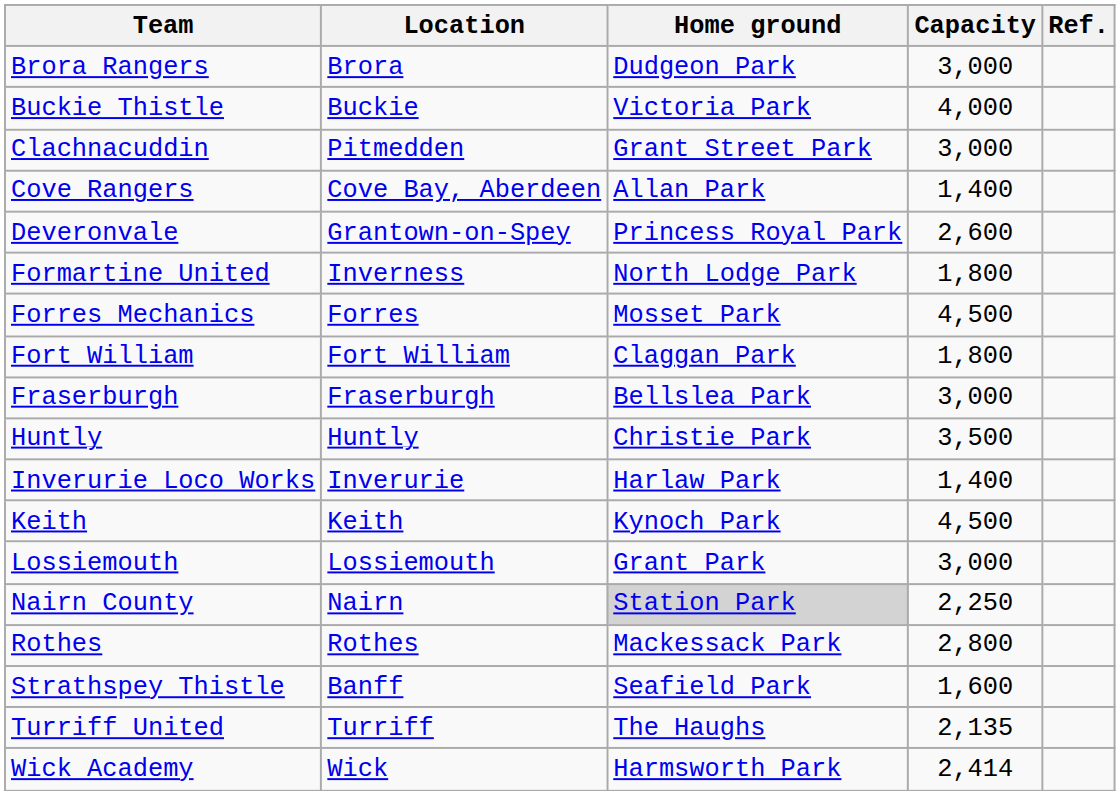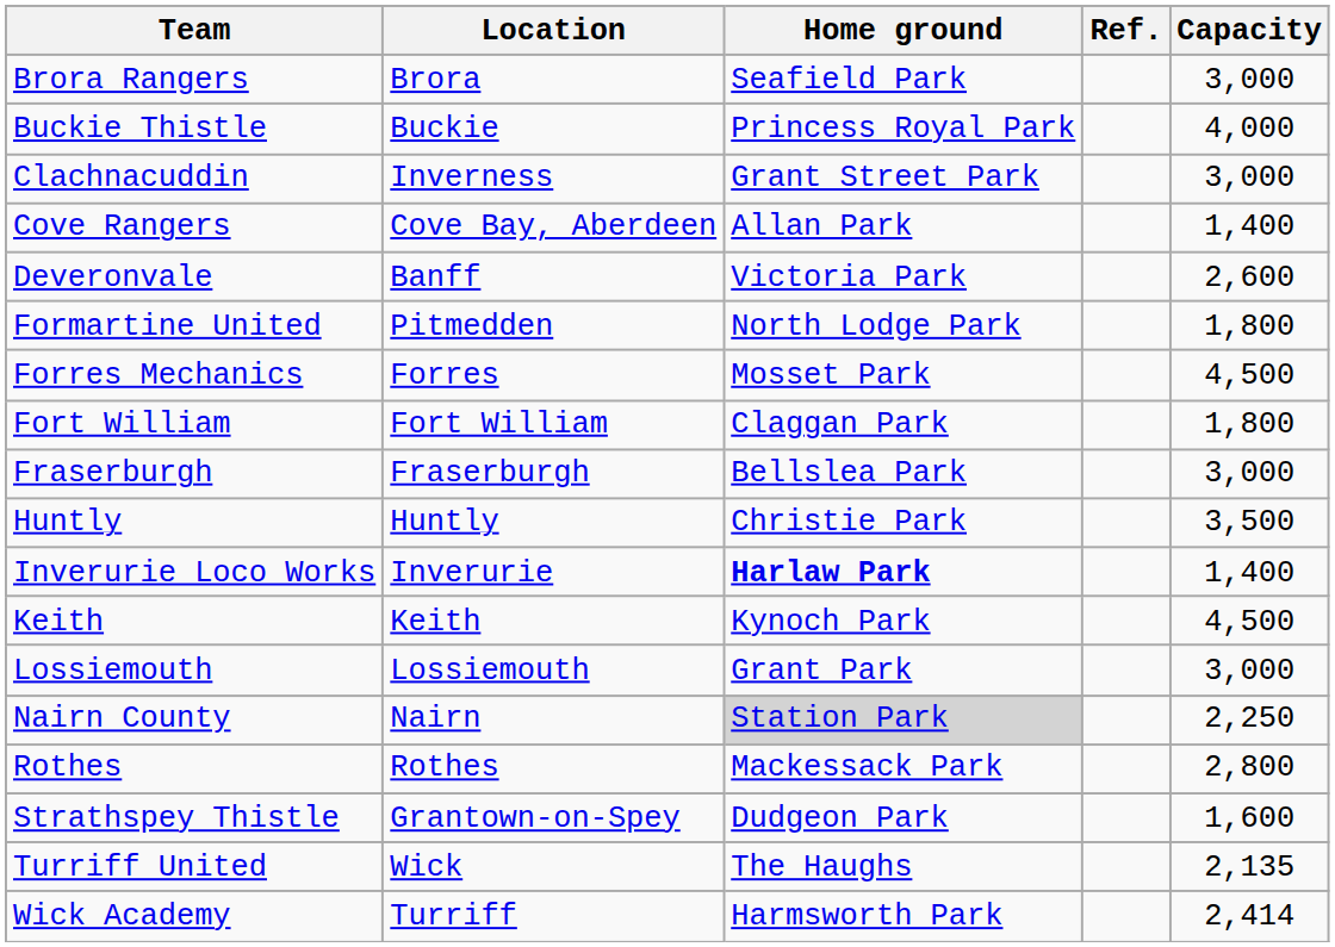columns swapped: Capacity <-> Ref.
Brora Rangers | Home ground: Dudgeon Park -> Seafield Park
Buckie Thistle | Home ground: Victoria Park -> Princess Royal Park
Clachnacuddin | Location: Pitmedden -> Inverness
Deveronvale | Location: Grantown-on-Spey -> Banff
Deveronvale | Home ground: Princess Royal Park -> Victoria Park
Formartine United | Location: Inverness -> Pitmedden
Inverurie Loco Works | Home ground: normal -> bold
Strathspey Thistle | Location: Banff -> Grantown-on-Spey
Strathspey Thistle | Home ground: Seafield Park -> Dudgeon Park
Turriff United | Location: Turriff -> Wick
Wick Academy | Location: Wick -> Turriff
